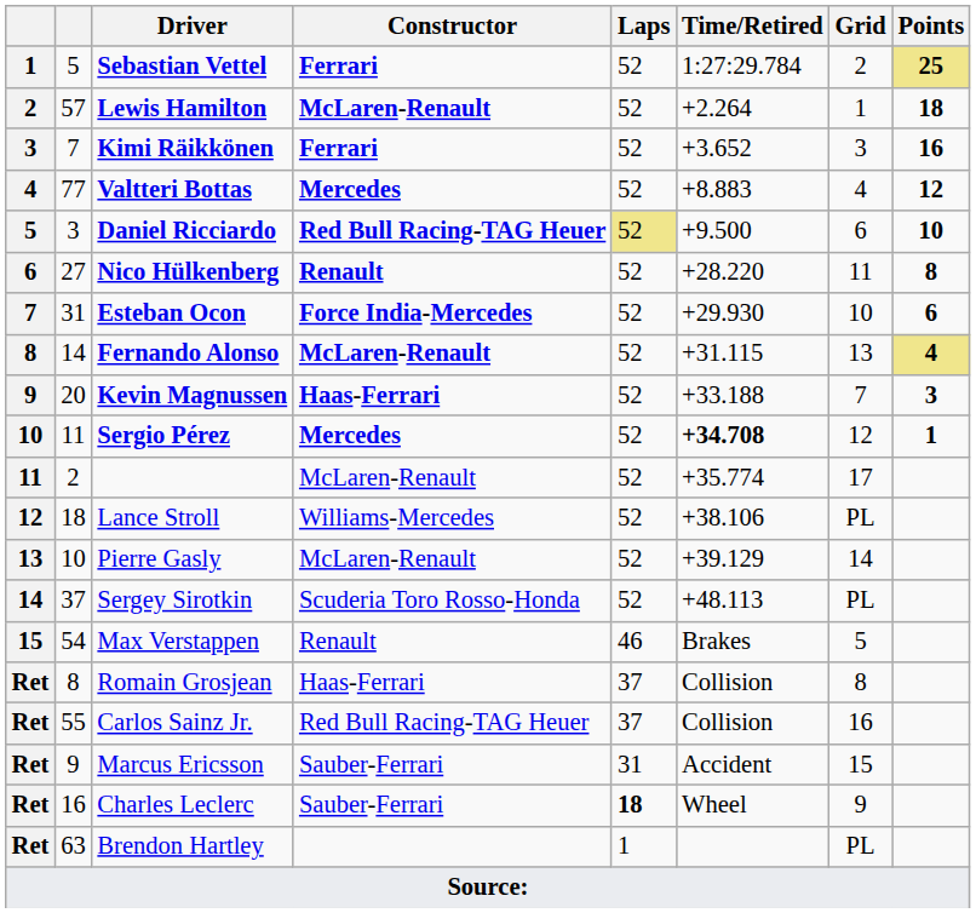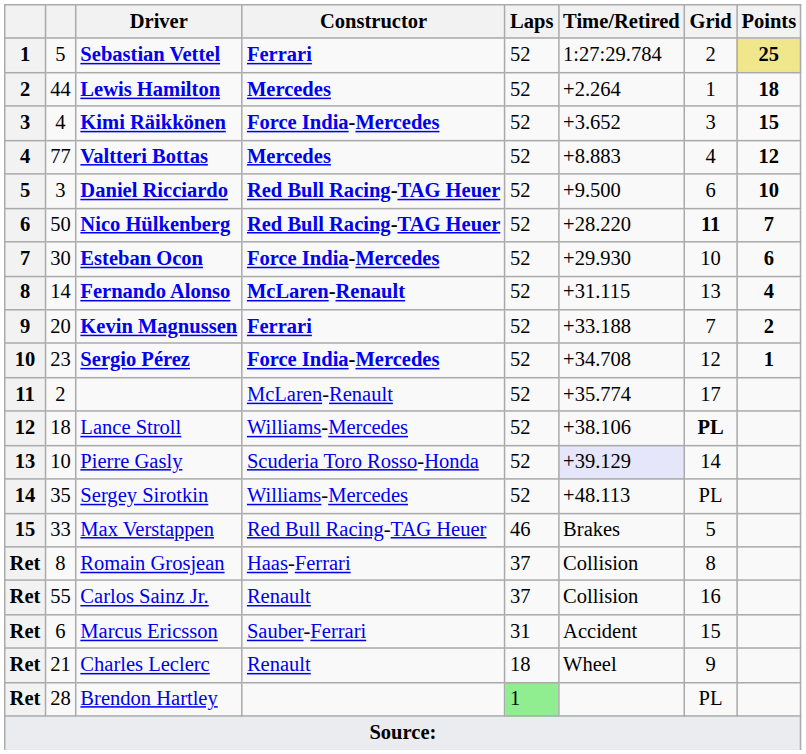Lewis Hamilton | column 2: 57 -> 44
Lewis Hamilton | Constructor: McLaren-Renault -> Mercedes
Kimi Räikkönen | column 2: 7 -> 4
Kimi Räikkönen | Constructor: Ferrari -> Force India-Mercedes
Kimi Räikkönen | Points: 16 -> 15
Daniel Ricciardo | Laps: khaki background -> no background
Nico Hülkenberg | column 2: 27 -> 50
Nico Hülkenberg | Constructor: Renault -> Red Bull Racing-TAG Heuer
Nico Hülkenberg | Grid: normal -> bold
Nico Hülkenberg | Points: 8 -> 7
Esteban Ocon | column 2: 31 -> 30
Fernando Alonso | Points: khaki background -> no background
Kevin Magnussen | Constructor: Haas-Ferrari -> Ferrari
Kevin Magnussen | Points: 3 -> 2
Sergio Pérez | column 2: 11 -> 23
Sergio Pérez | Constructor: Mercedes -> Force India-Mercedes
Sergio Pérez | Time/Retired: bold -> normal
Lance Stroll | Grid: normal -> bold
Pierre Gasly | Constructor: McLaren-Renault -> Scuderia Toro Rosso-Honda
Pierre Gasly | Time/Retired: no background -> lavender background
Sergey Sirotkin | column 2: 37 -> 35
Sergey Sirotkin | Constructor: Scuderia Toro Rosso-Honda -> Williams-Mercedes
Max Verstappen | column 2: 54 -> 33
Max Verstappen | Constructor: Renault -> Red Bull Racing-TAG Heuer
Carlos Sainz Jr. | Constructor: Red Bull Racing-TAG Heuer -> Renault
Marcus Ericsson | column 2: 9 -> 6
Charles Leclerc | column 2: 16 -> 21
Charles Leclerc | Constructor: Sauber-Ferrari -> Renault
Charles Leclerc | Laps: bold -> normal
Brendon Hartley | column 2: 63 -> 28
Brendon Hartley | Laps: no background -> lightgreen background
